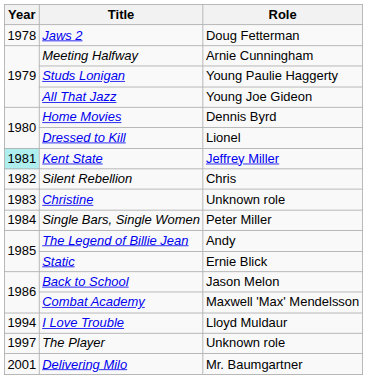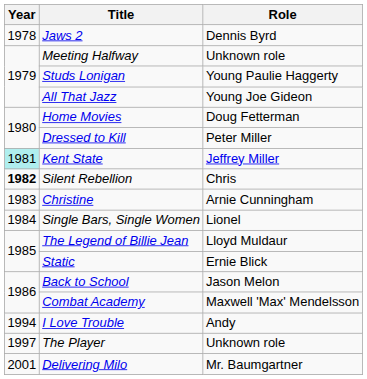Jaws 2 | Role: Doug Fetterman -> Dennis Byrd
Meeting Halfway | Role: Arnie Cunningham -> Unknown role
Home Movies | Role: Dennis Byrd -> Doug Fetterman
Dressed to Kill | Role: Lionel -> Peter Miller
Silent Rebellion | Year: normal -> bold
Christine | Role: Unknown role -> Arnie Cunningham
Single Bars, Single Women | Role: Peter Miller -> Lionel
The Legend of Billie Jean | Role: Andy -> Lloyd Muldaur
I Love Trouble | Role: Lloyd Muldaur -> Andy
